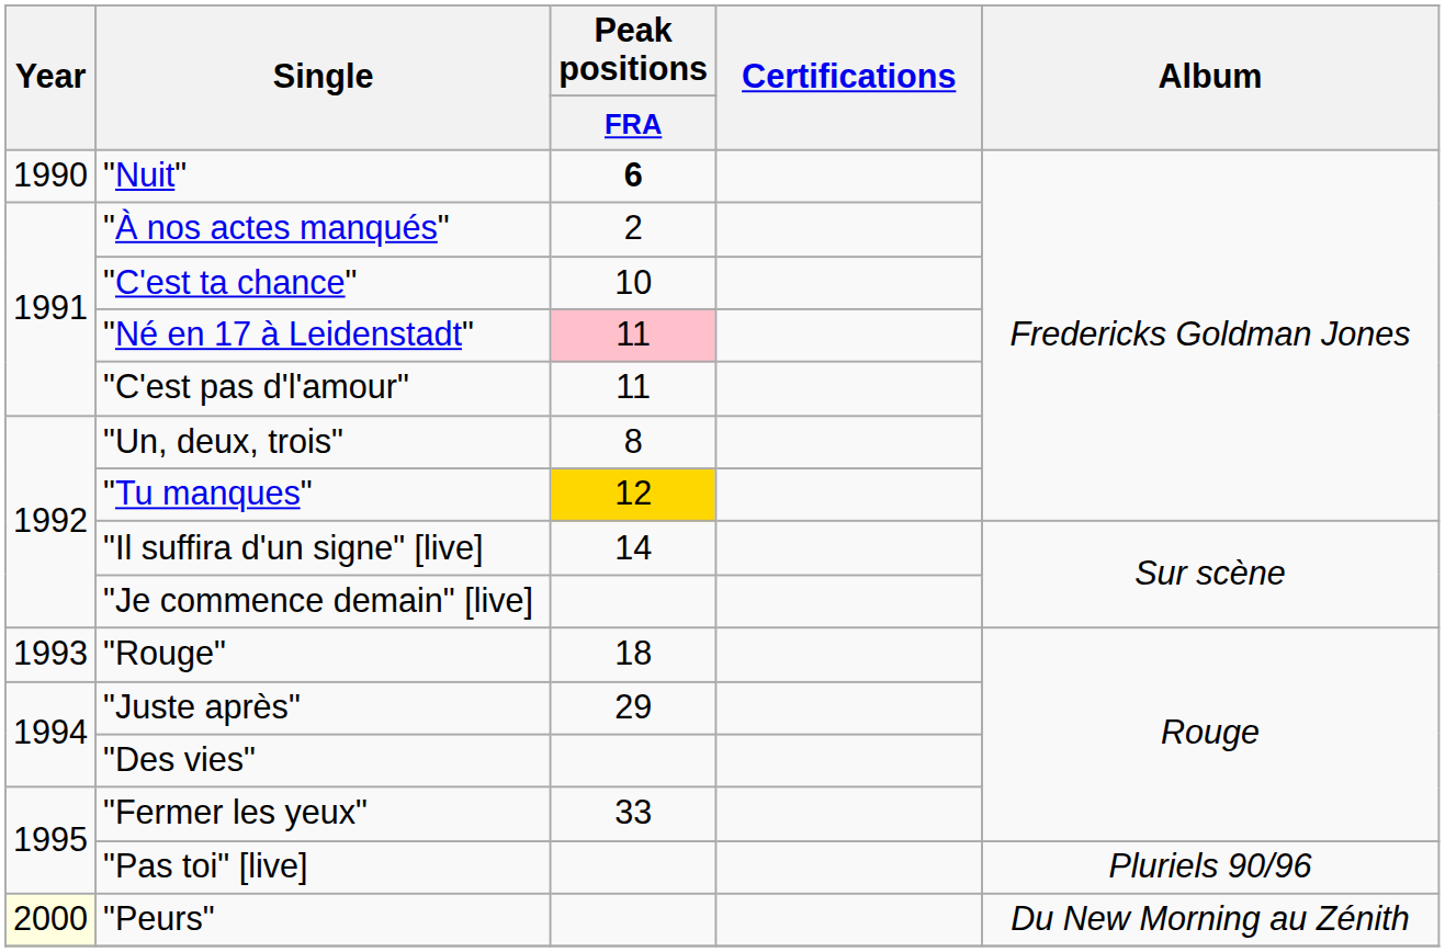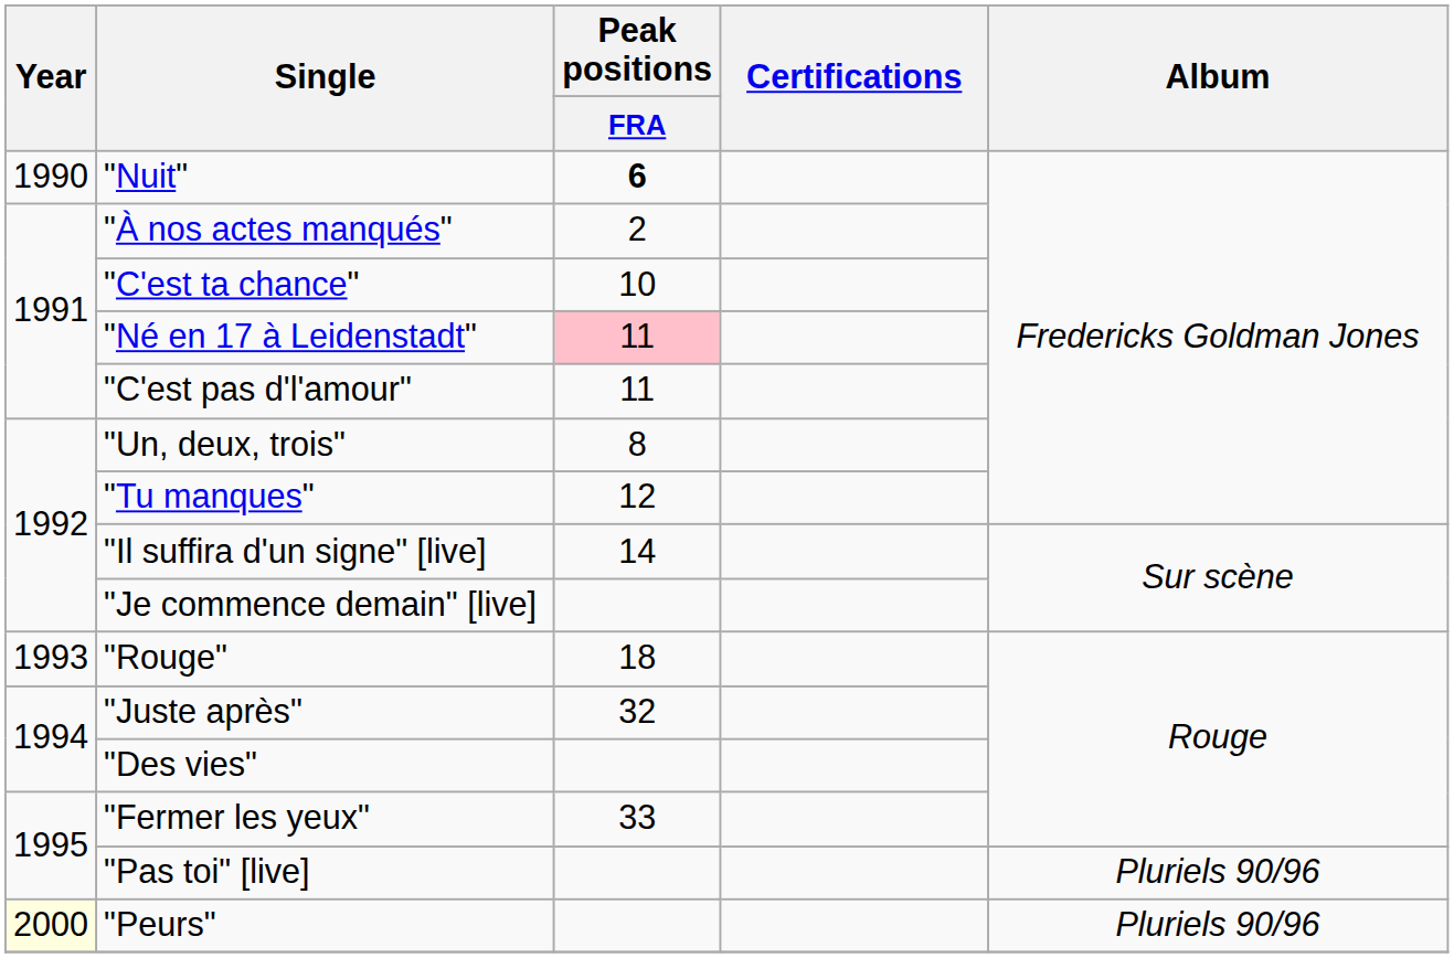"Tu manques" | Peak positions / FRA: gold background -> no background
"Juste après" | Peak positions / FRA: 29 -> 32
"Peurs" | Album: Du New Morning au Zénith -> Pluriels 90/96
